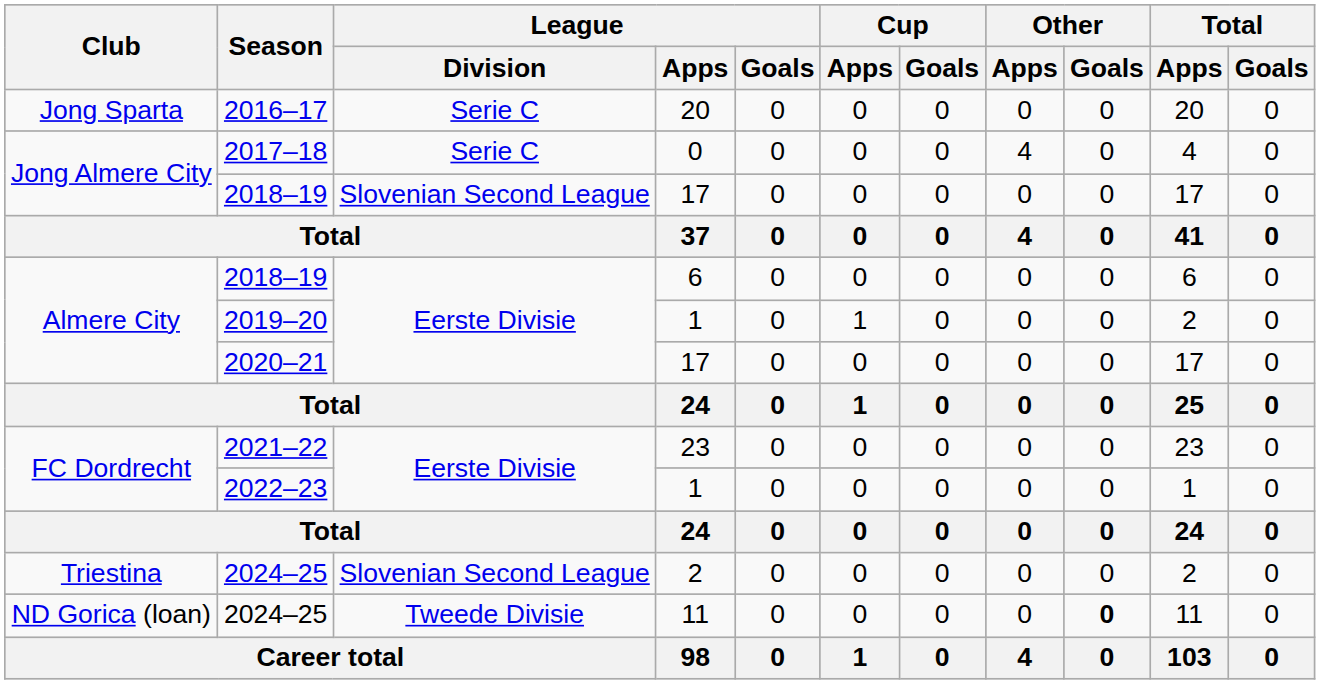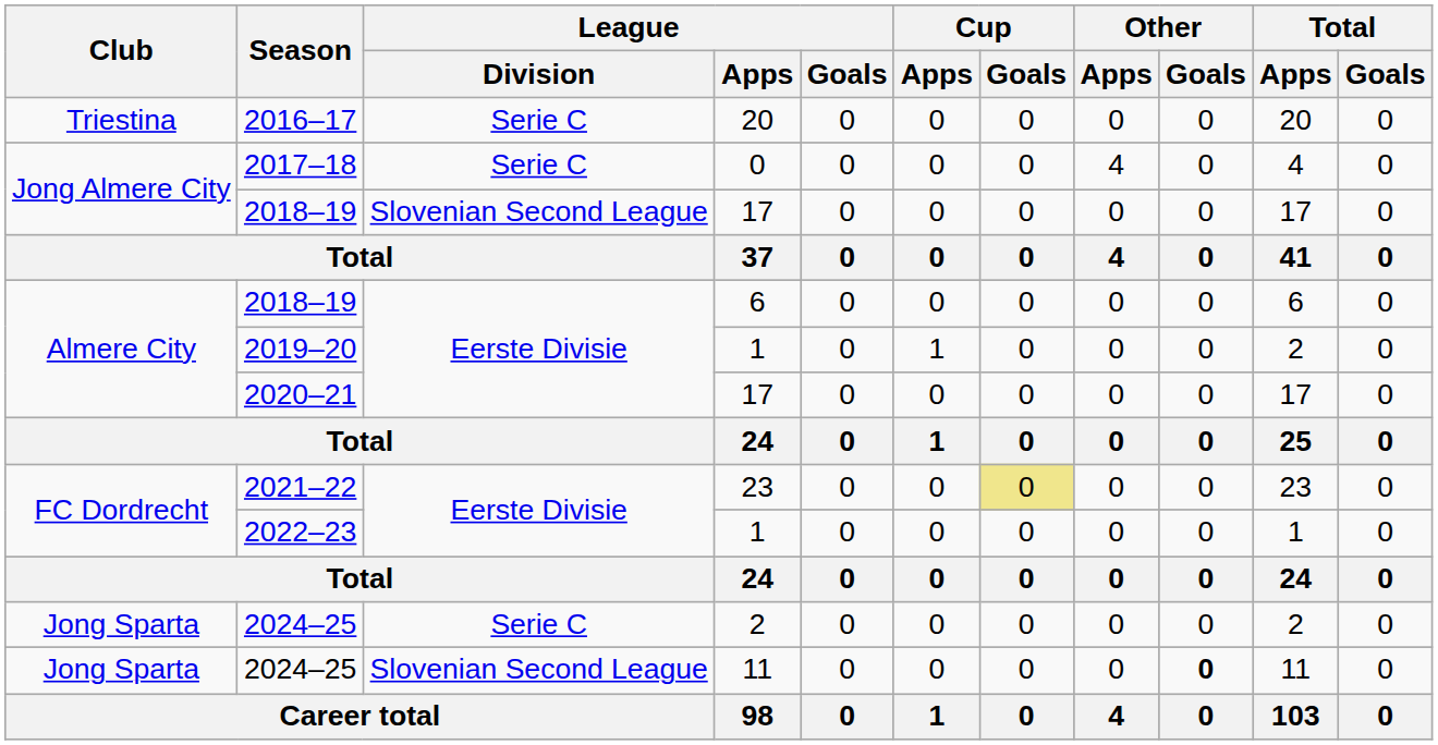2016–17 | Club: Jong Sparta -> Triestina
2021–22 | Cup / Goals: no background -> khaki background
2024–25 / 2 | Club: Triestina -> Jong Sparta
2024–25 / 2 | League / Division: Slovenian Second League -> Serie C
2024–25 / 11 | Club: ND Gorica (loan) -> Jong Sparta
2024–25 / 11 | League / Division: Tweede Divisie -> Slovenian Second League
